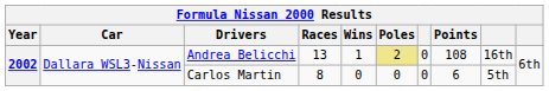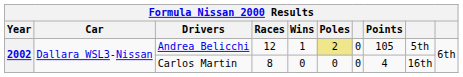Andrea Belicchi | Races: 13 -> 12
Andrea Belicchi | Points: 108 -> 105
Andrea Belicchi | column 9: 16th -> 5th
Carlos Martin | Points: 6 -> 4
Carlos Martin | column 9: 5th -> 16th
